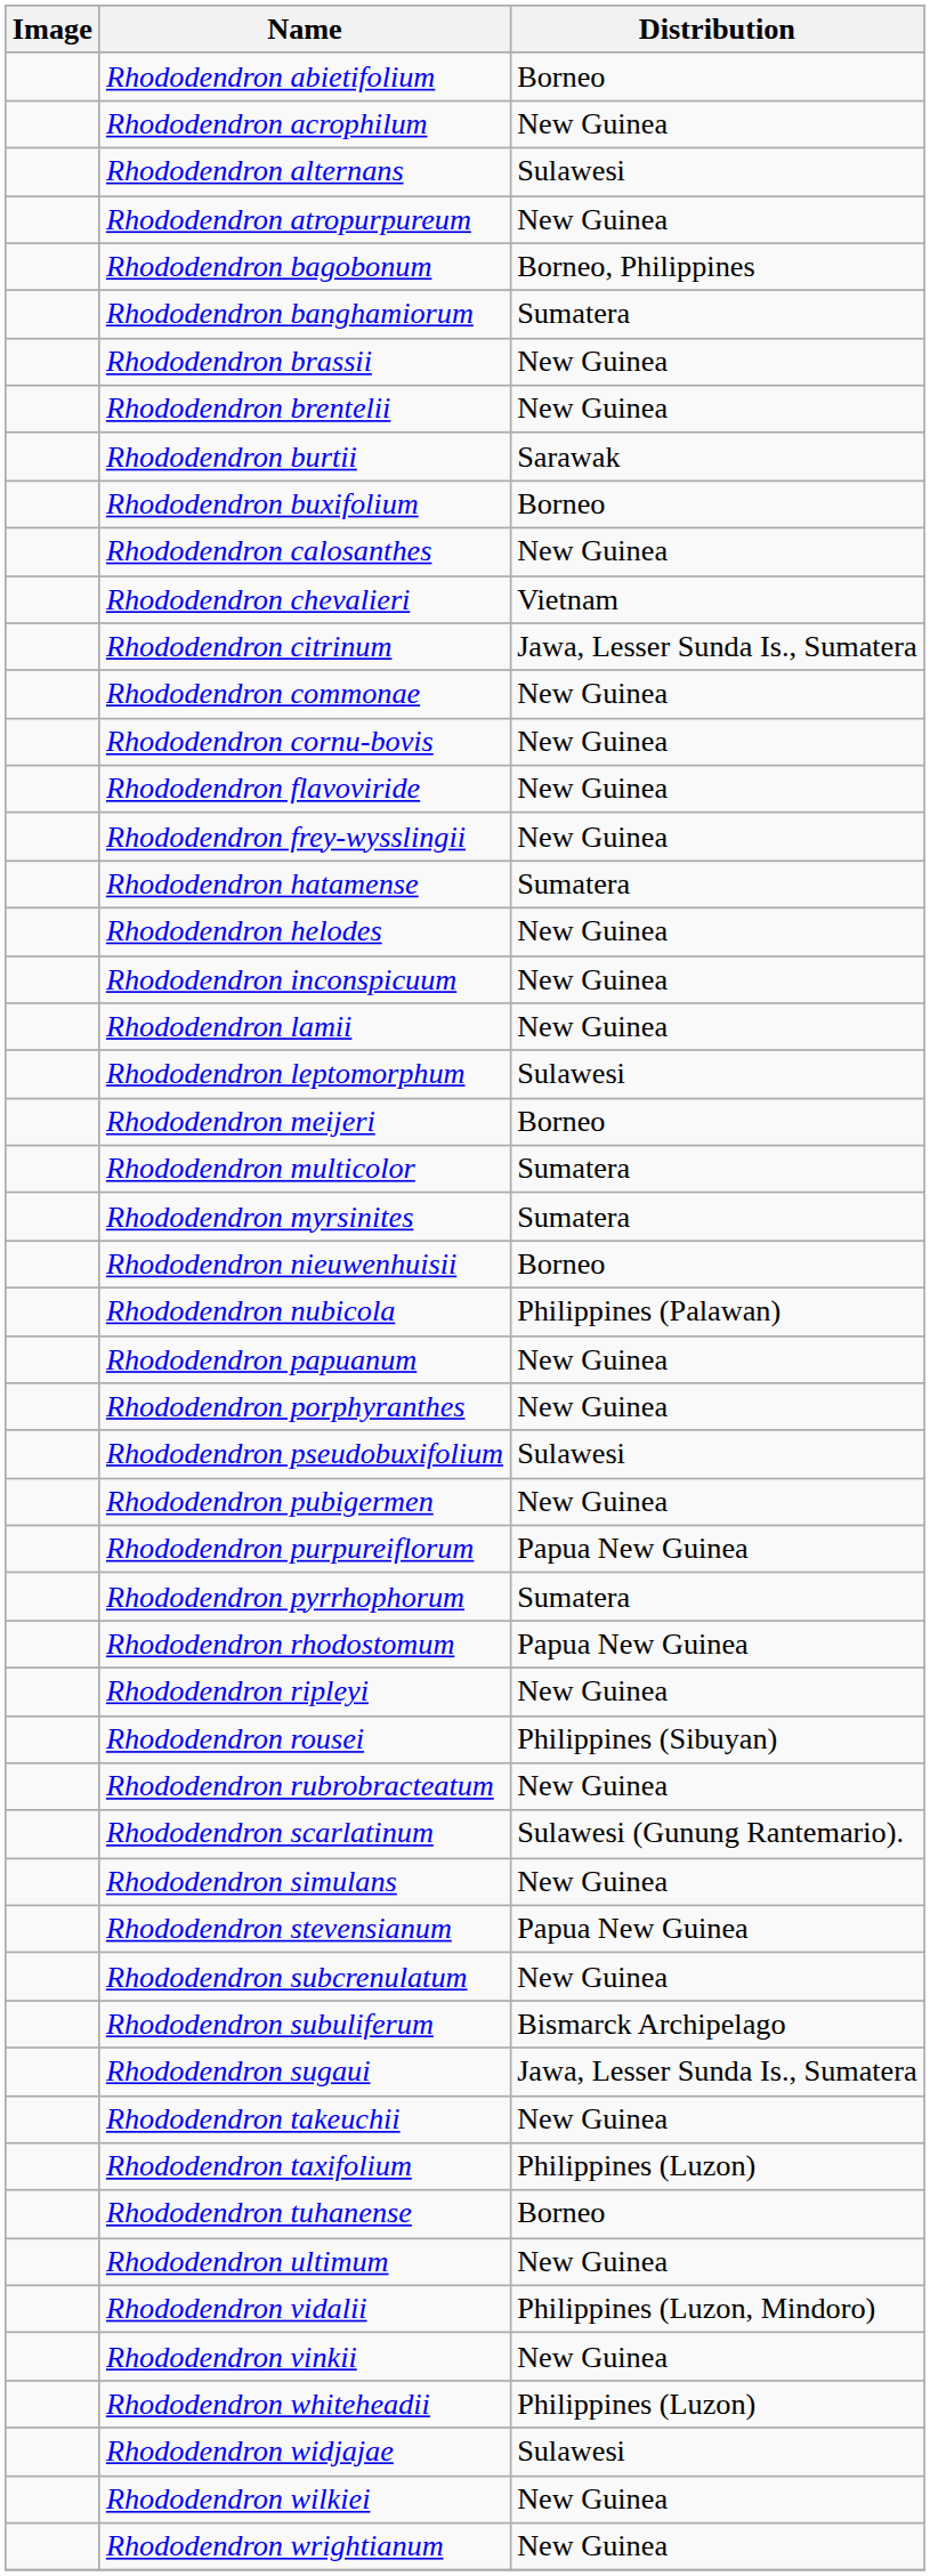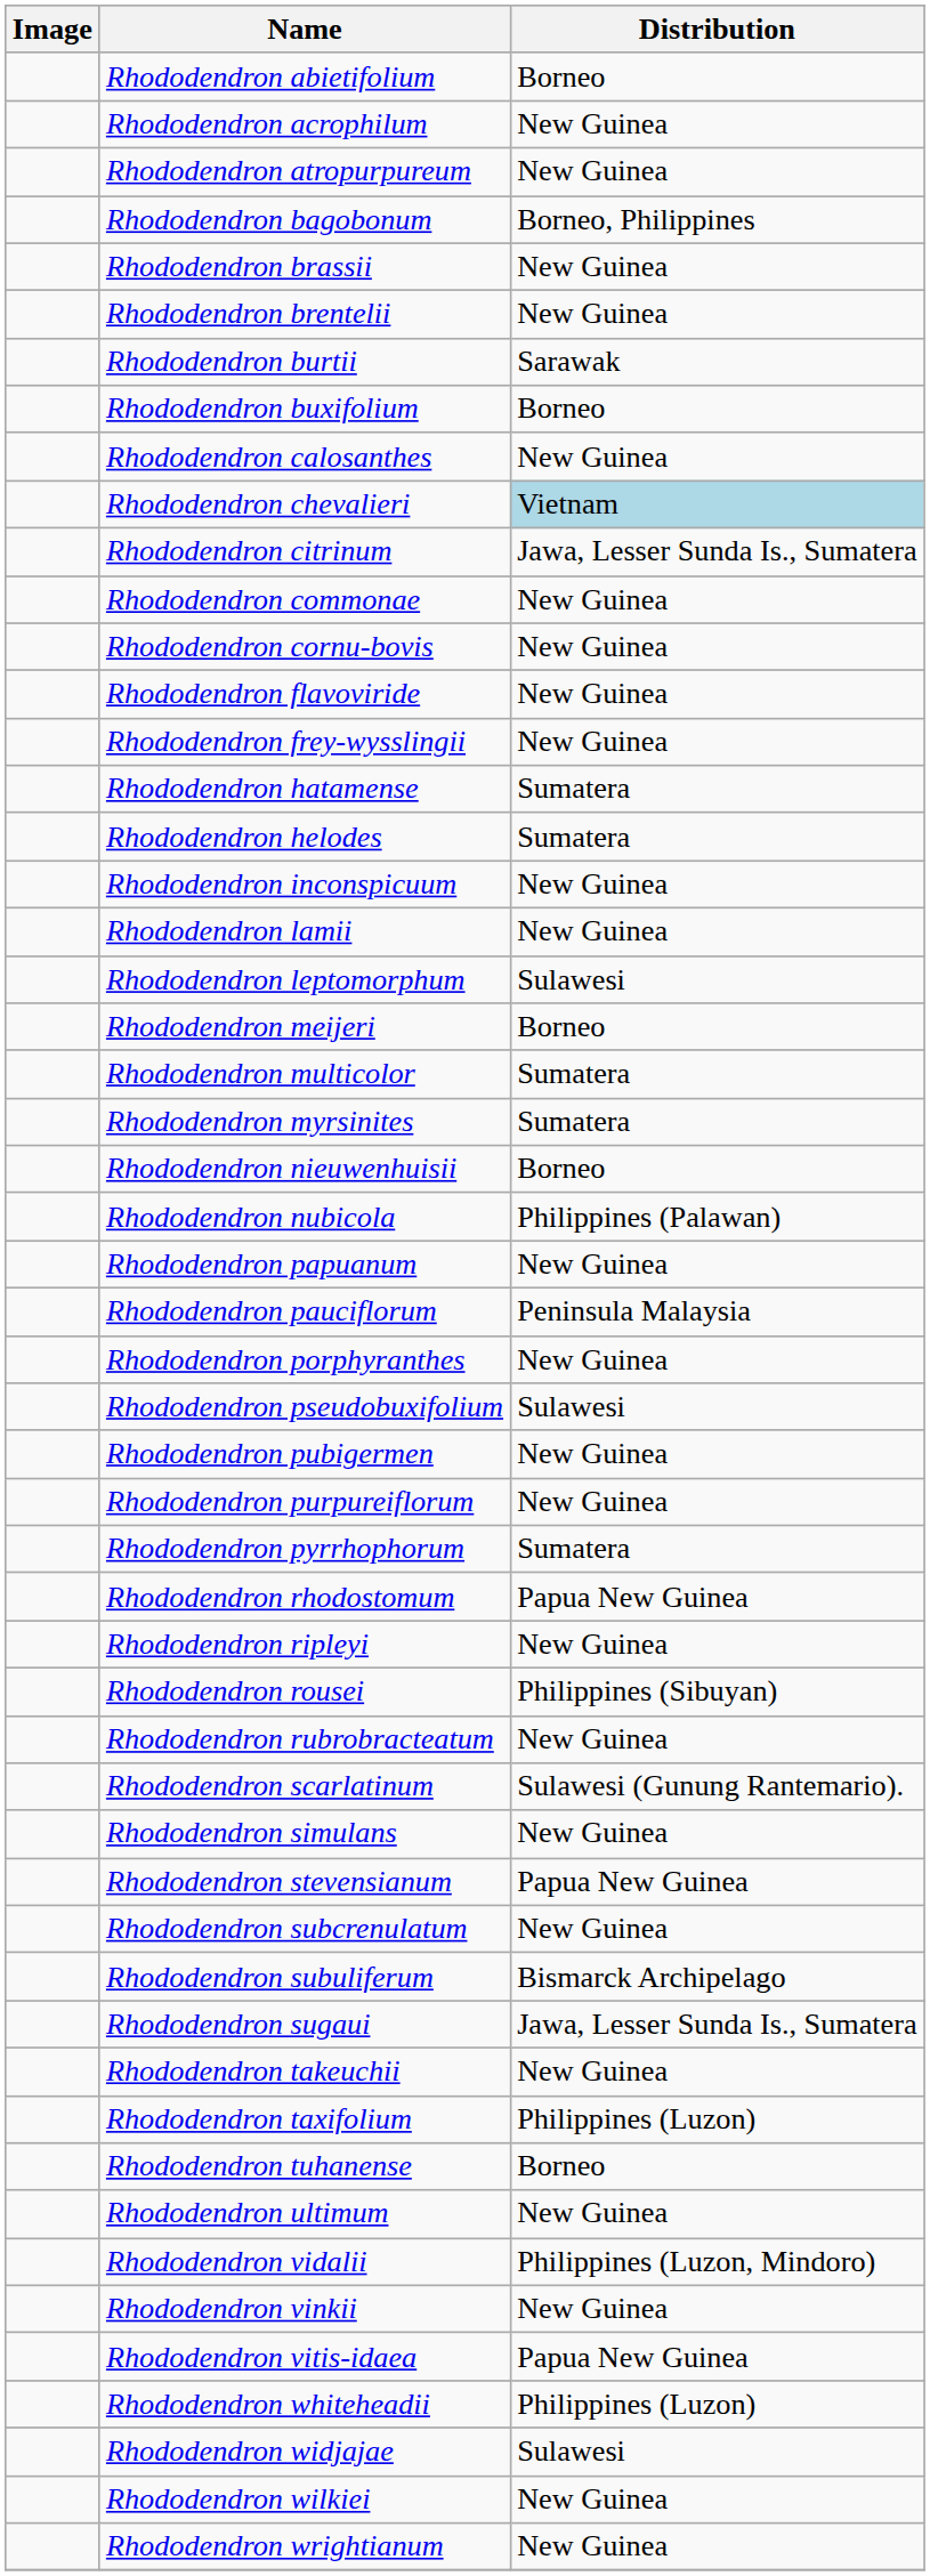- row: Rhododendron alternans | Sulawesi
- row: Rhododendron banghamiorum | Sumatera
Rhododendron chevalieri | Distribution: no background -> lightblue background
Rhododendron helodes | Distribution: New Guinea -> Sumatera
+ row: Rhododendron pauciflorum | Peninsula Malaysia
Rhododendron purpureiflorum | Distribution: Papua New Guinea -> New Guinea
+ row: Rhododendron vitis-idaea | Papua New Guinea
